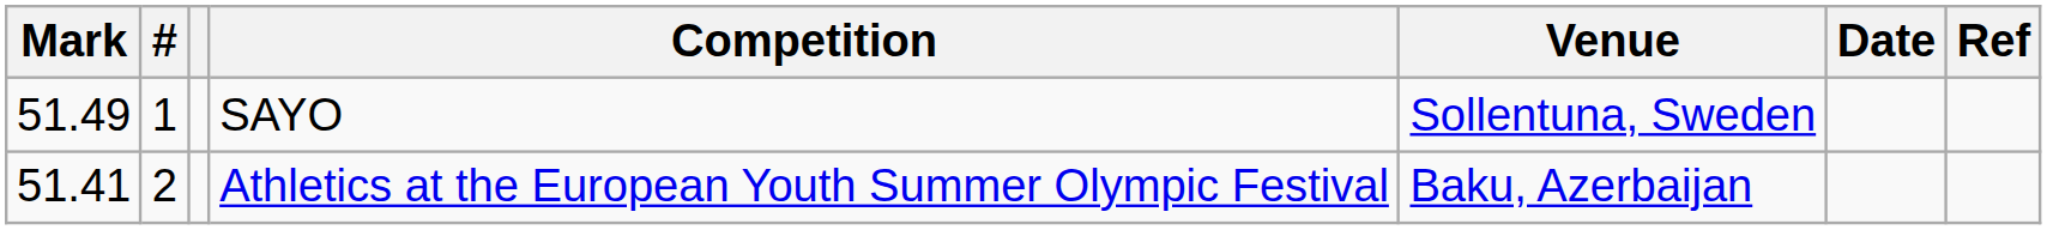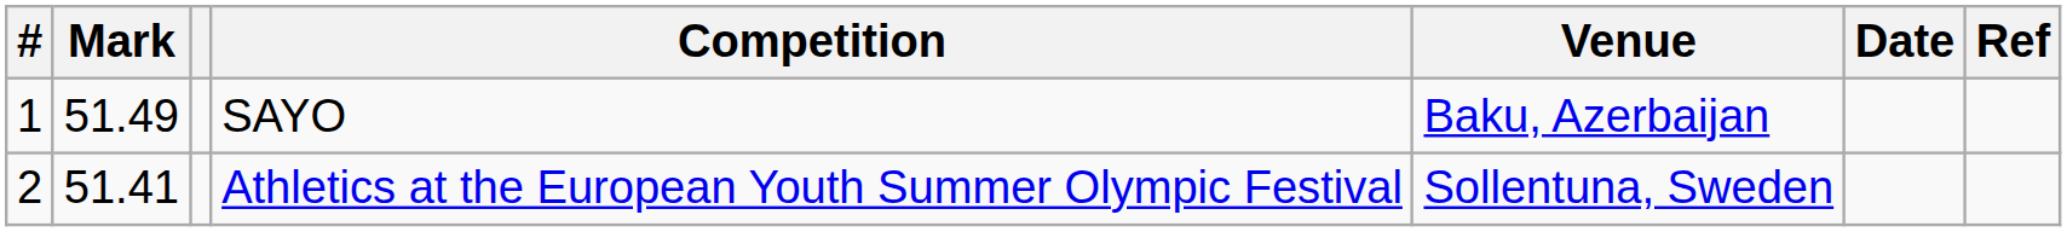columns swapped: # <-> Mark
SAYO | Venue: Sollentuna, Sweden -> Baku, Azerbaijan
Athletics at the European Youth Summer Olympic Festival | Venue: Baku, Azerbaijan -> Sollentuna, Sweden
